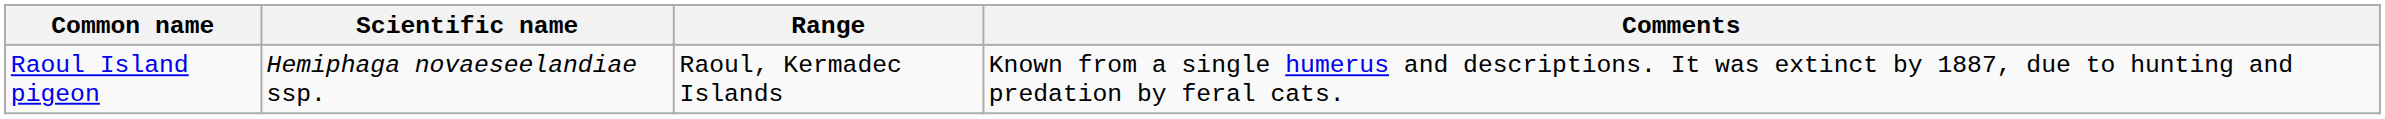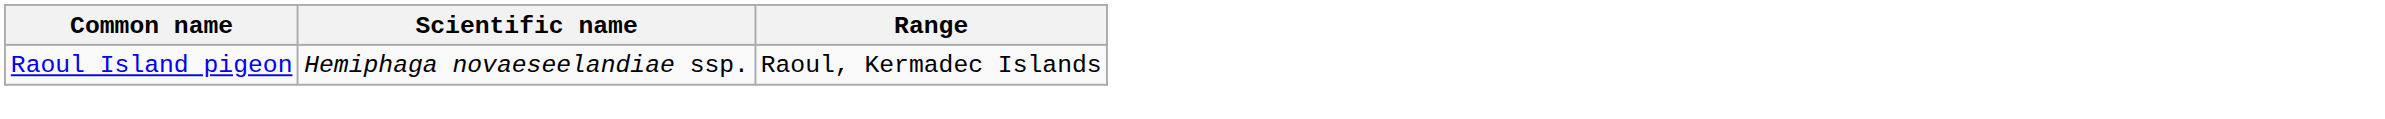- column: Comments | Known from a single humerus and descriptions. It was extinct by 1887, due to hunting and predation by feral cats.
